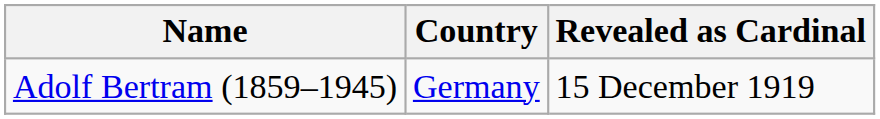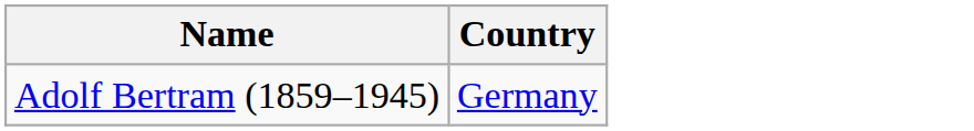- column: Revealed as Cardinal | 15 December 1919
